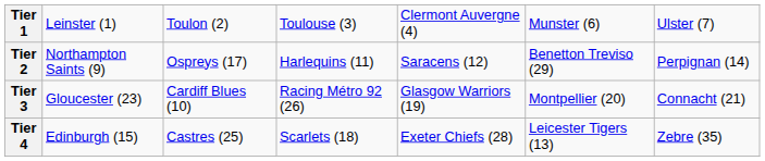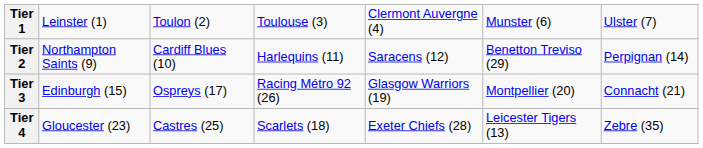Tier 2 | column 3: Ospreys (17) -> Cardiff Blues (10)
Tier 3 | column 2: Gloucester (23) -> Edinburgh (15)
Tier 3 | column 3: Cardiff Blues (10) -> Ospreys (17)
Tier 4 | column 2: Edinburgh (15) -> Gloucester (23)
